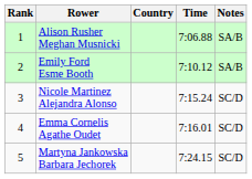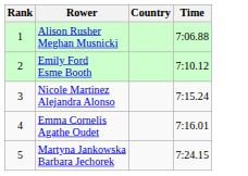- column: Notes | SA/B | SA/B | SC/D | SC/D | SC/D
